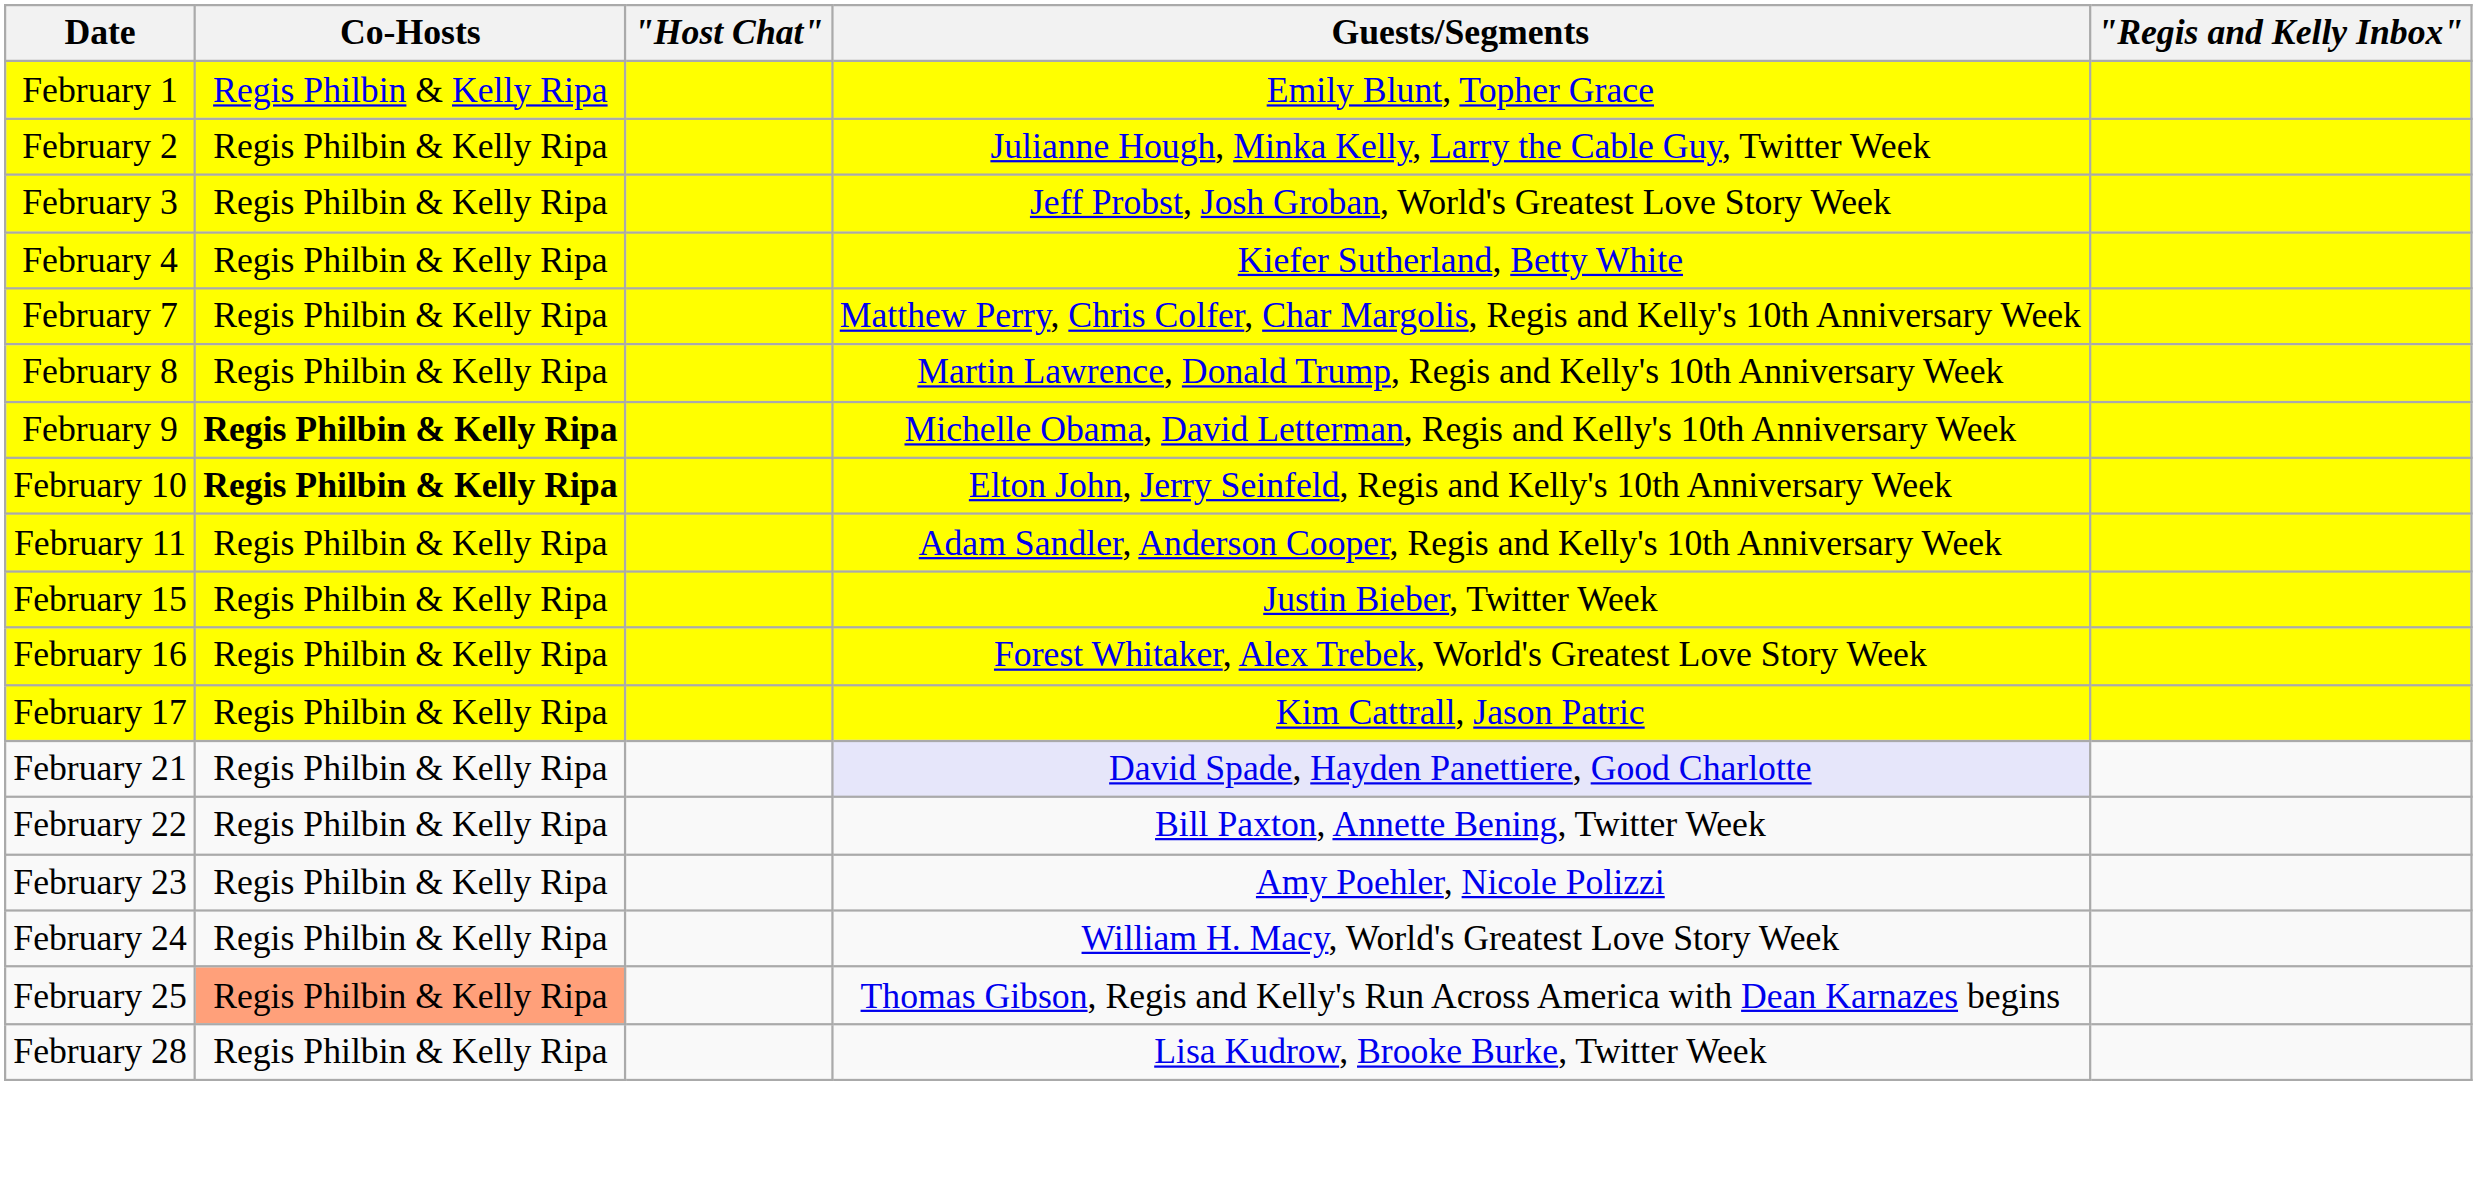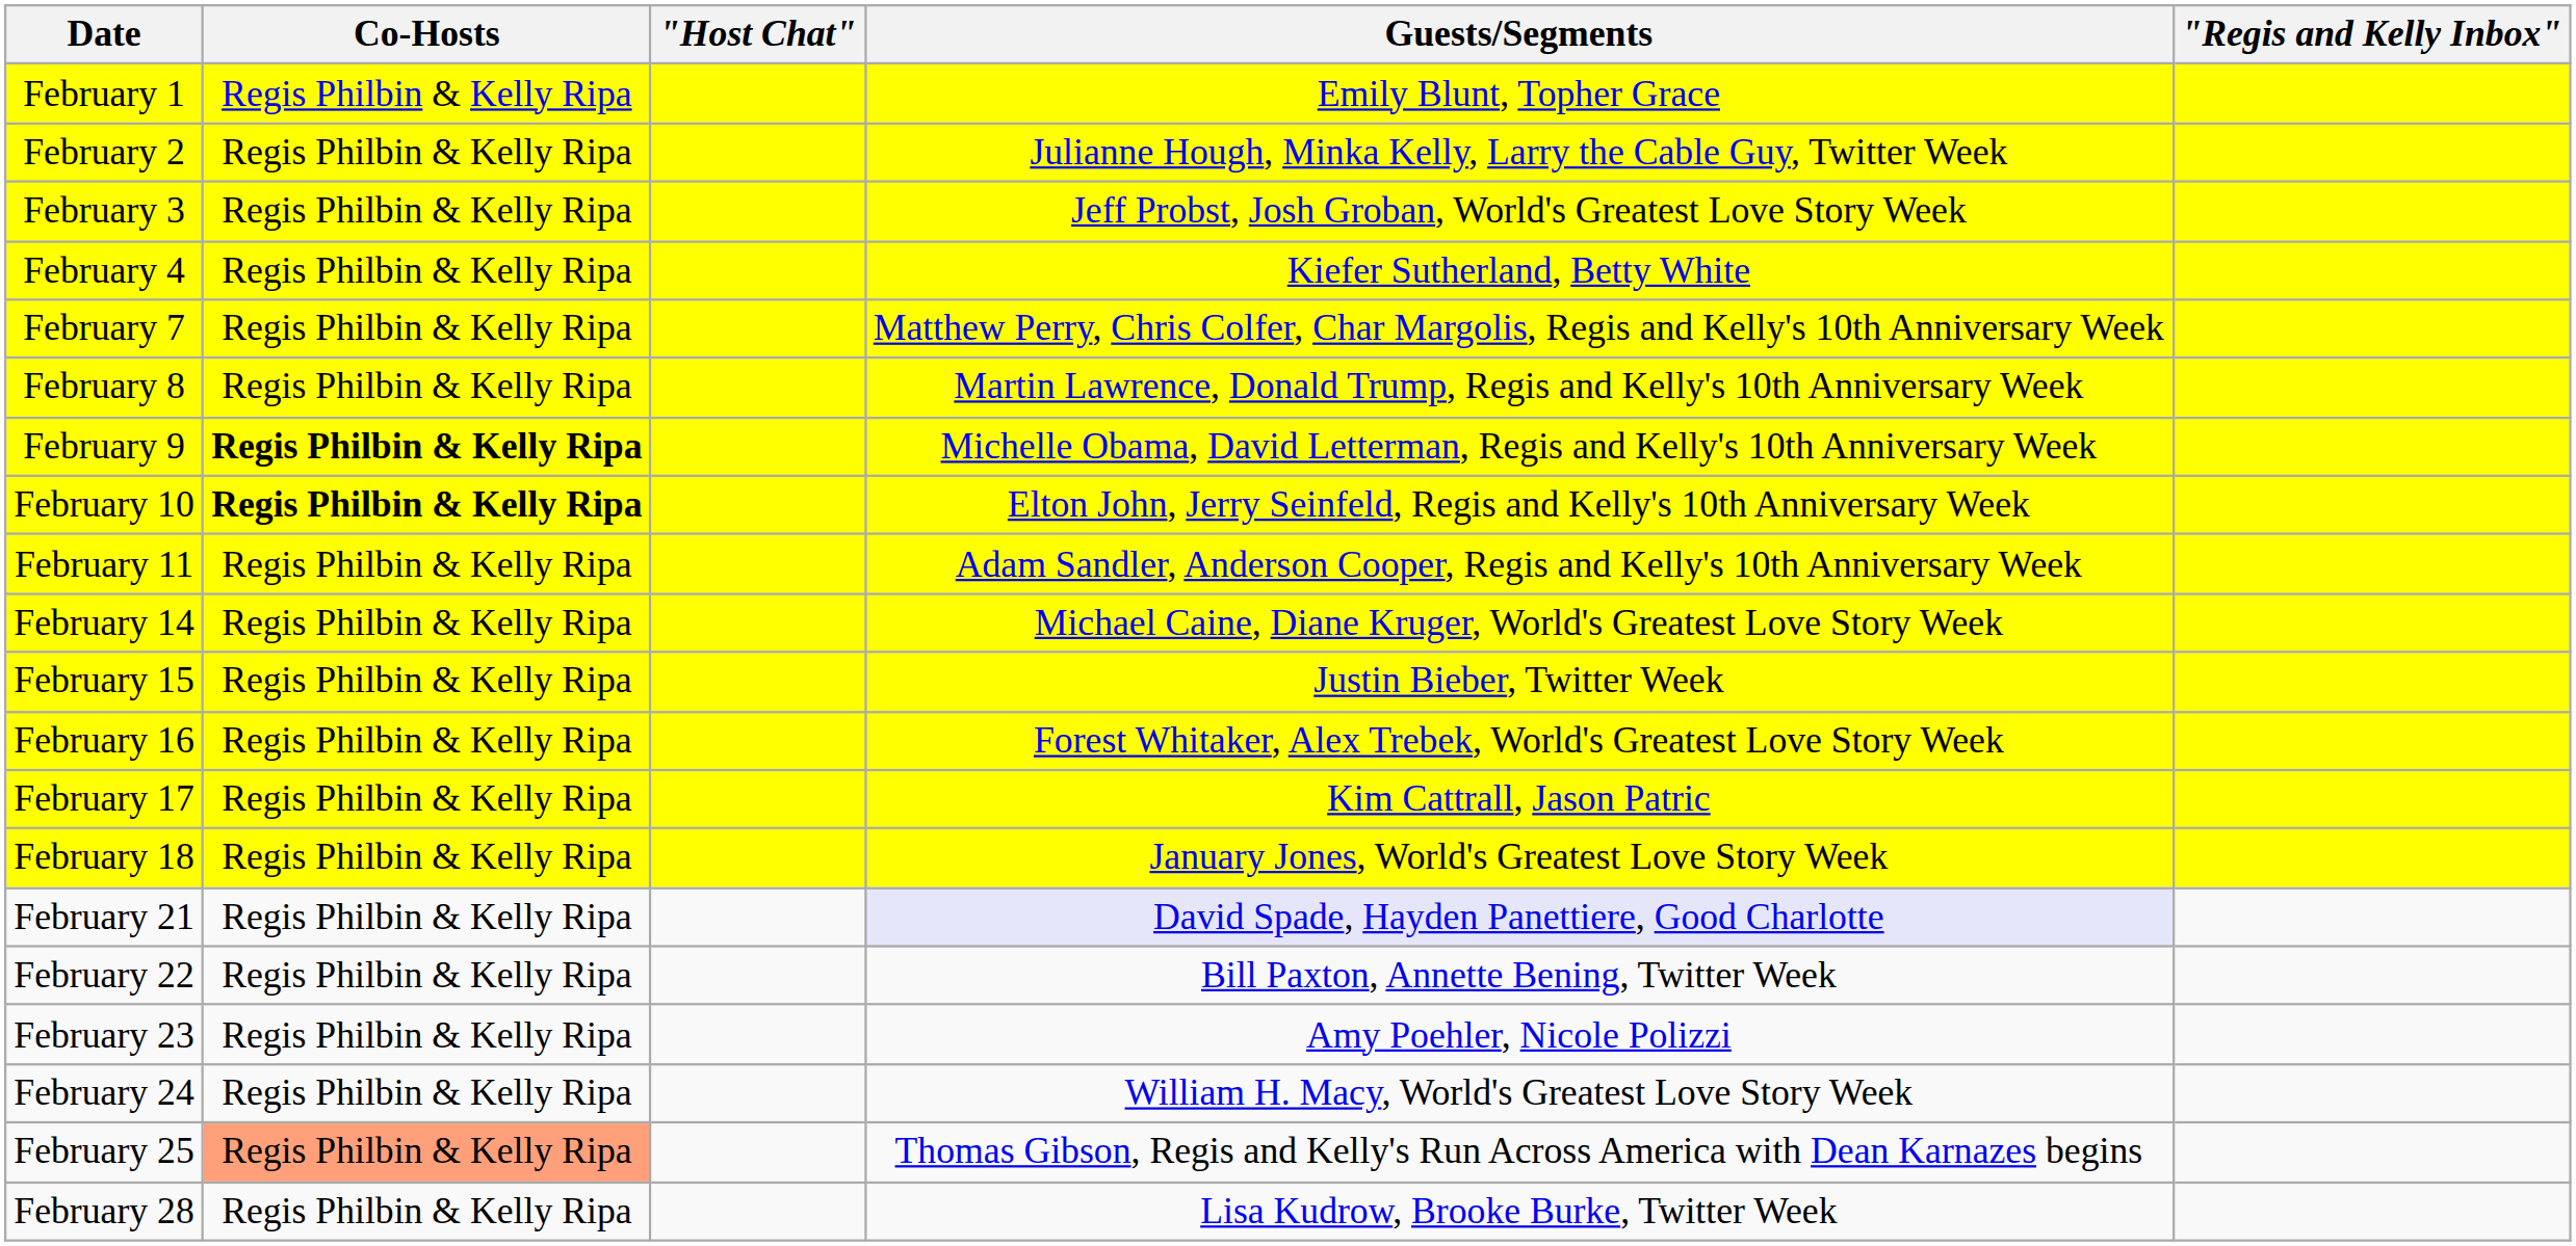+ row: February 14 | Regis Philbin & Kelly Ripa | Michael Caine, Diane Kruger, World's Greatest Love Story Week
+ row: February 18 | Regis Philbin & Kelly Ripa | January Jones, World's Greatest Love Story Week
